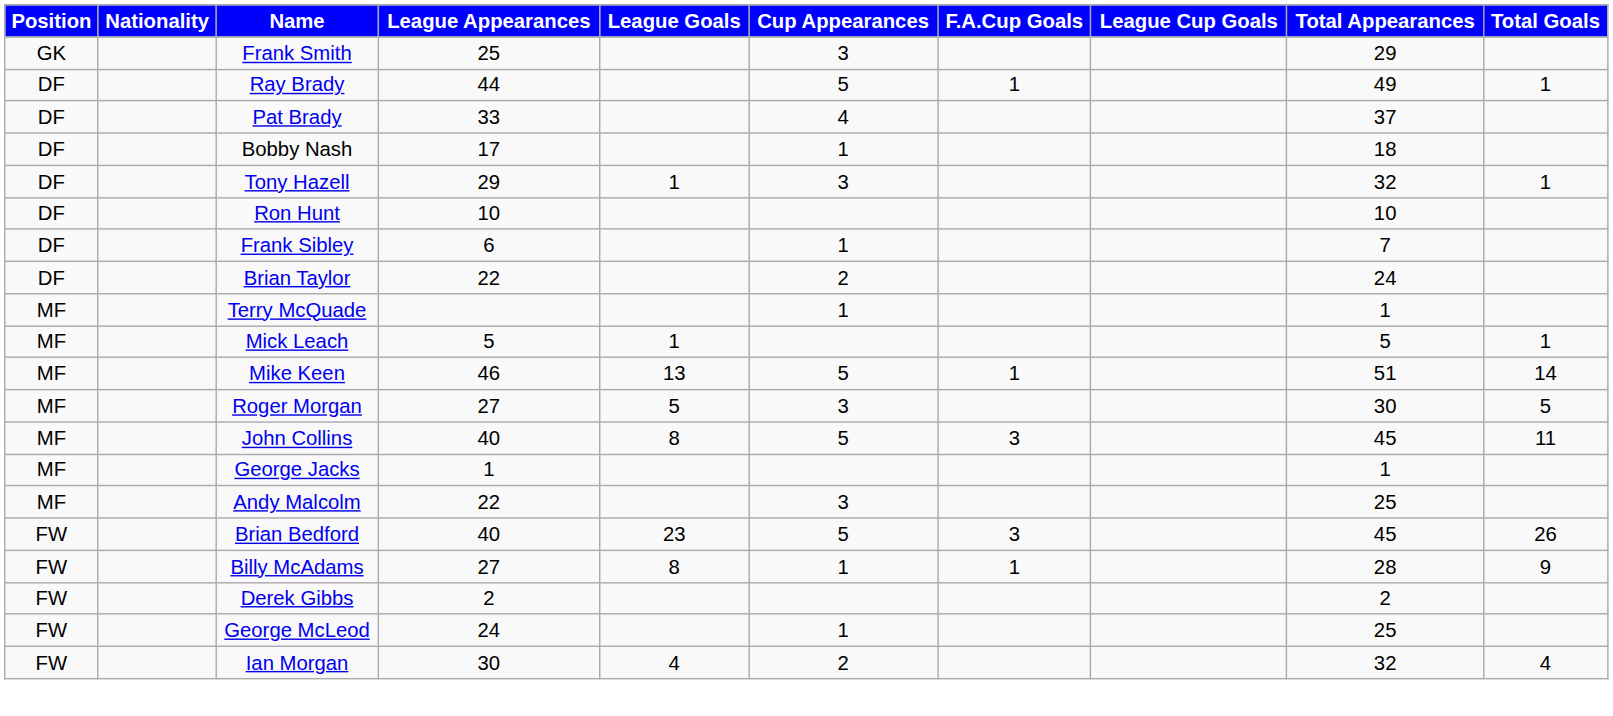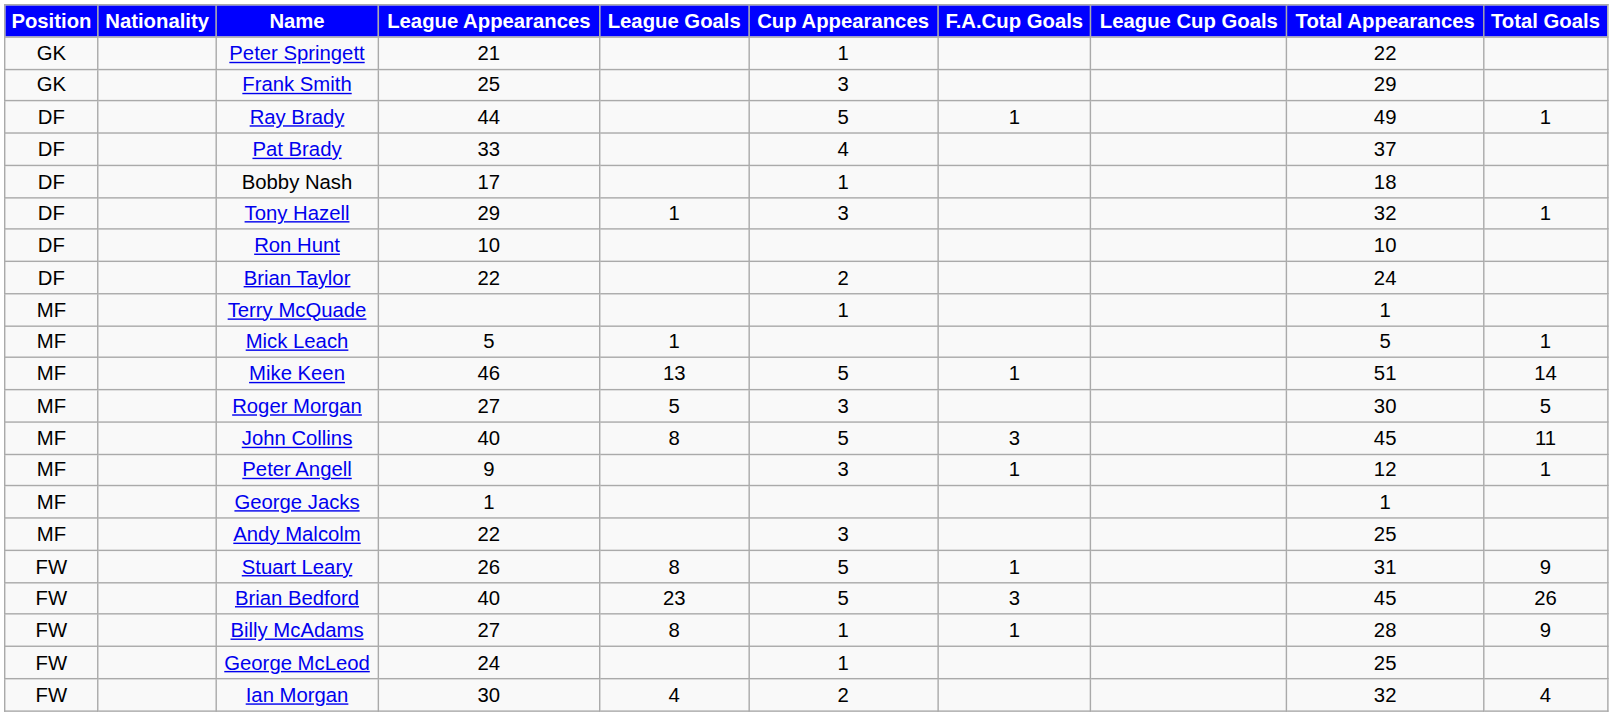+ row: GK | Peter Springett | 21 | 1 | 22
- row: DF | Frank Sibley | 6 | 1 | 7
+ row: MF | Peter Angell | 9 | 3 | 1 | 12 | 1
+ row: FW | Stuart Leary | 26 | 8 | 5 | 1 | 31 | 9
- row: FW | Derek Gibbs | 2 | 2
